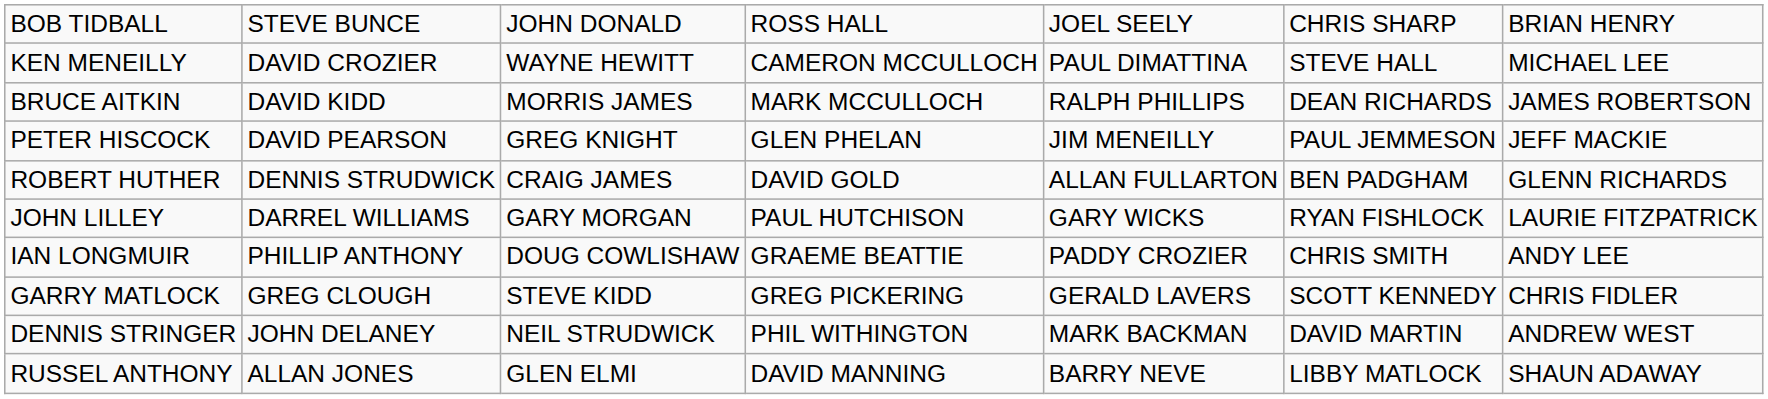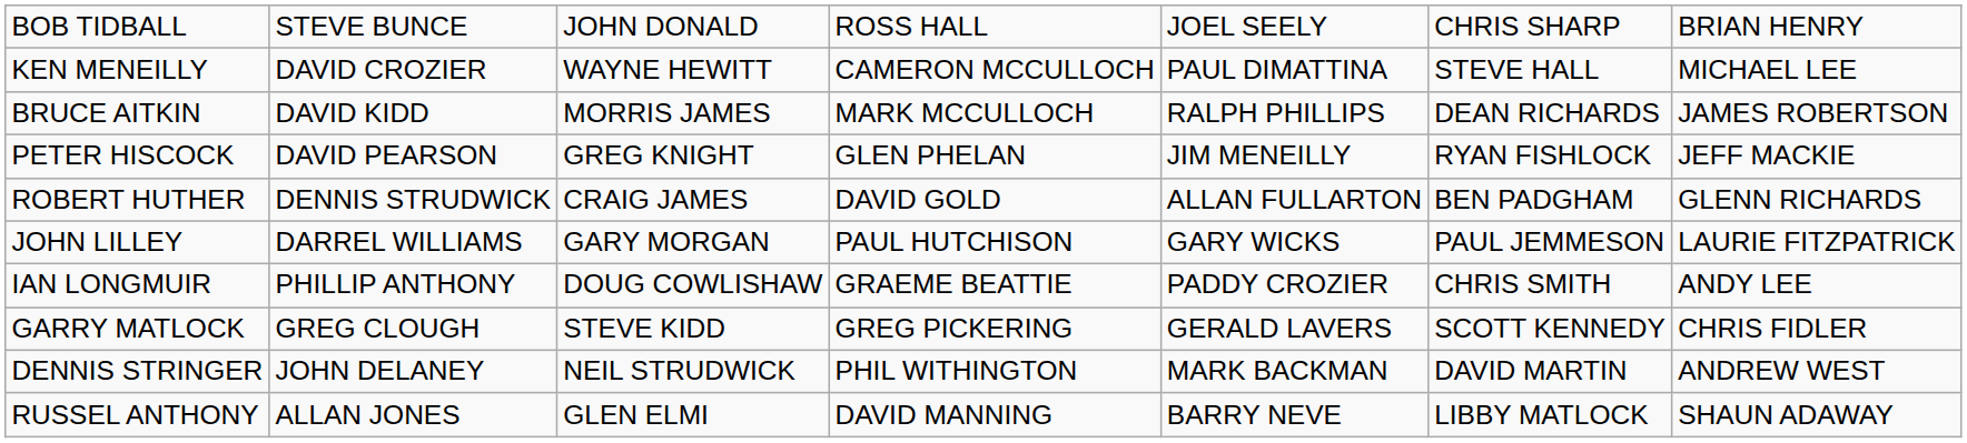PETER HISCOCK | column 6: PAUL JEMMESON -> RYAN FISHLOCK
JOHN LILLEY | column 6: RYAN FISHLOCK -> PAUL JEMMESON
